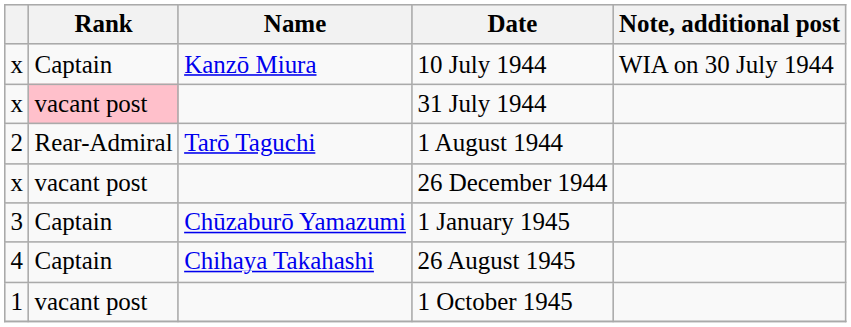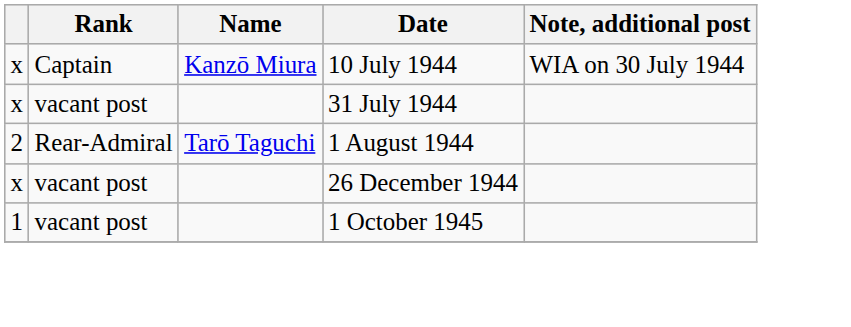31 July 1944 | Rank: pink background -> no background
- row: 3 | Captain | Chūzaburō Yamazumi | 1 January 1945
- row: 4 | Captain | Chihaya Takahashi | 26 August 1945
